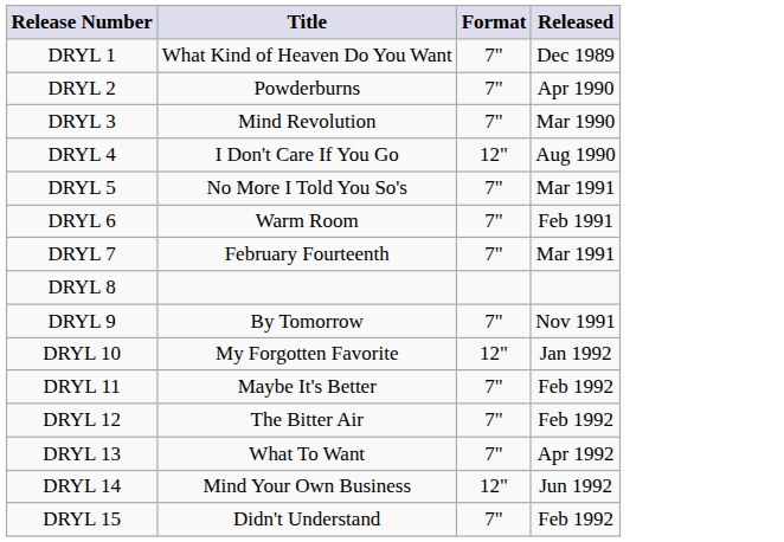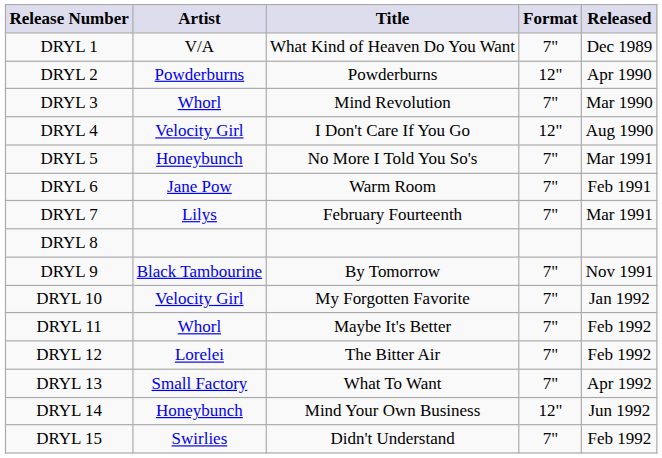+ column: Artist | V/A | Powderburns | Whorl | Velocity Girl | Honeybunch | Jane Pow | Lilys | Black Tambourine | Velocity Girl | Whorl | Lorelei | Small Factory | Honeybunch | Swirlies
DRYL 2 | Format: 7" -> 12"
DRYL 10 | Format: 12" -> 7"
